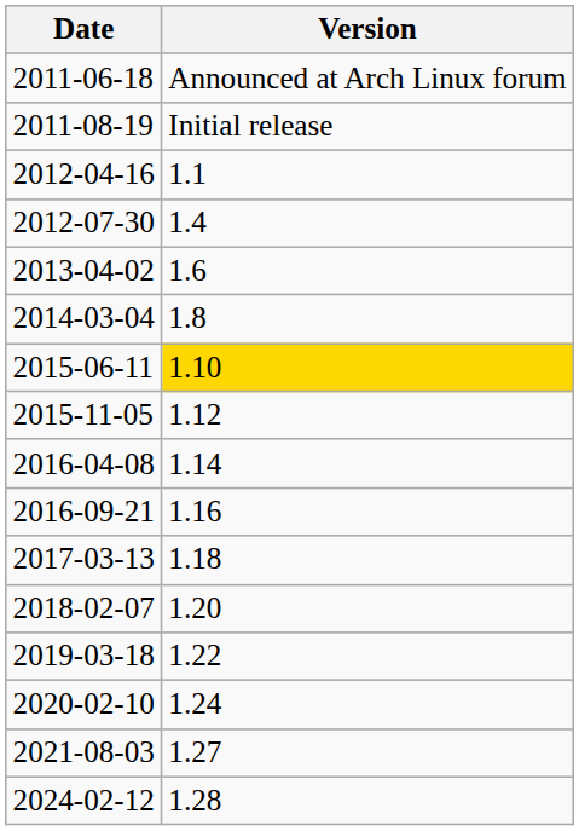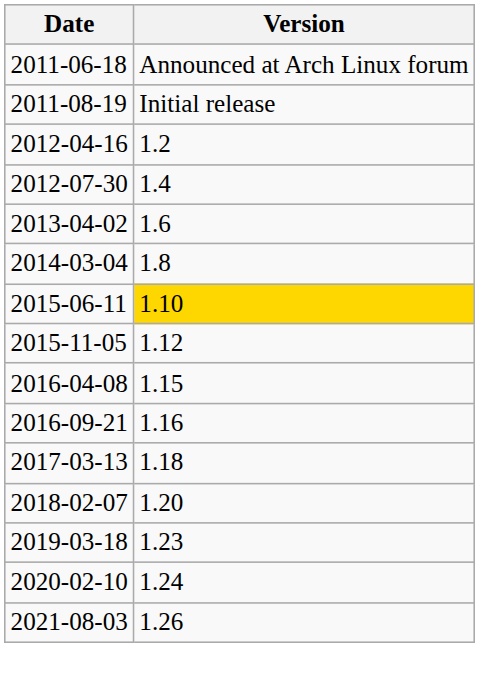2012-04-16 | Version: 1.1 -> 1.2
2016-04-08 | Version: 1.14 -> 1.15
2019-03-18 | Version: 1.22 -> 1.23
2021-08-03 | Version: 1.27 -> 1.26
- row: 2024-02-12 | 1.28
